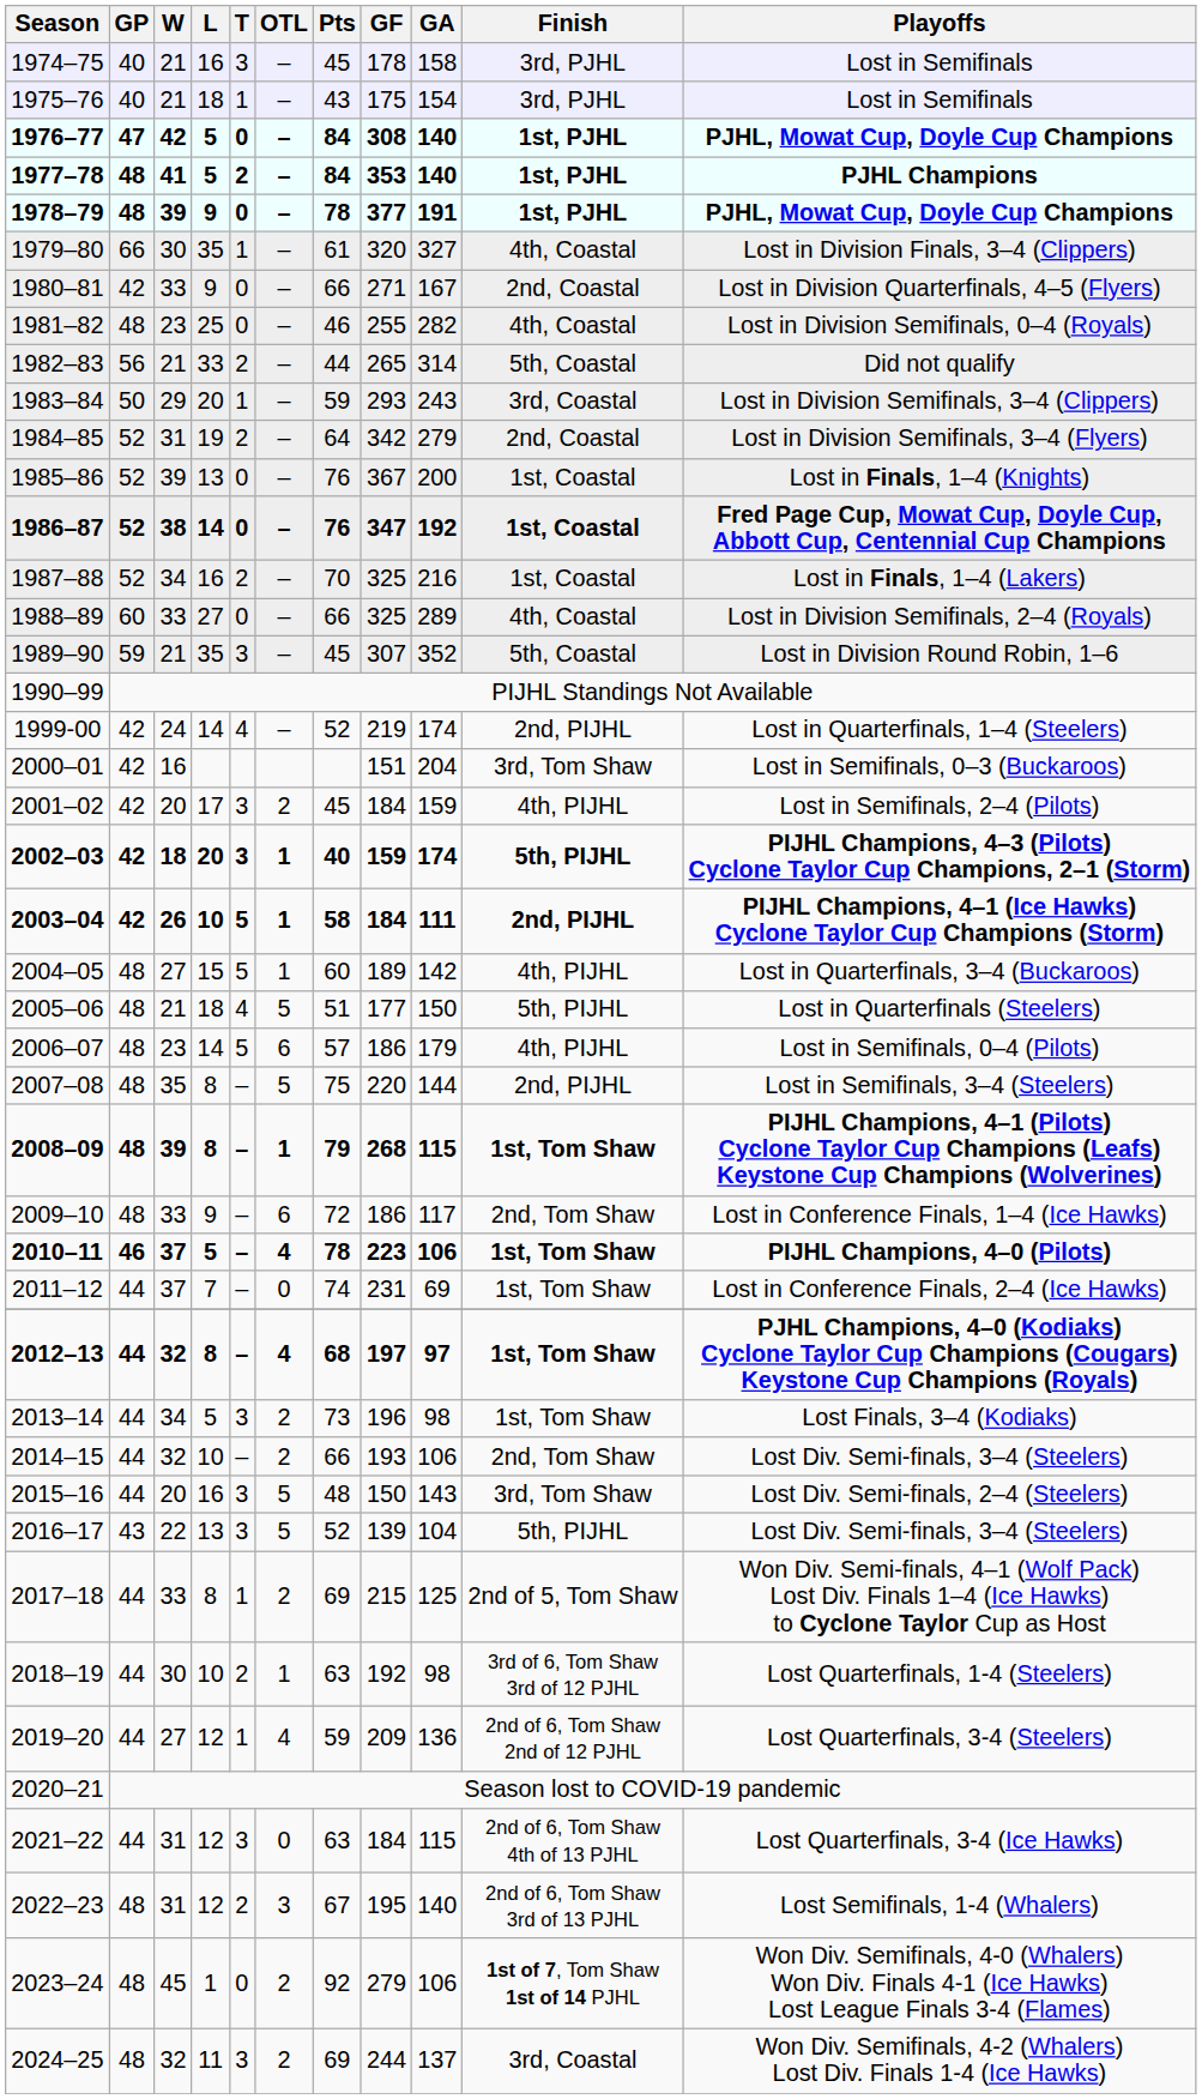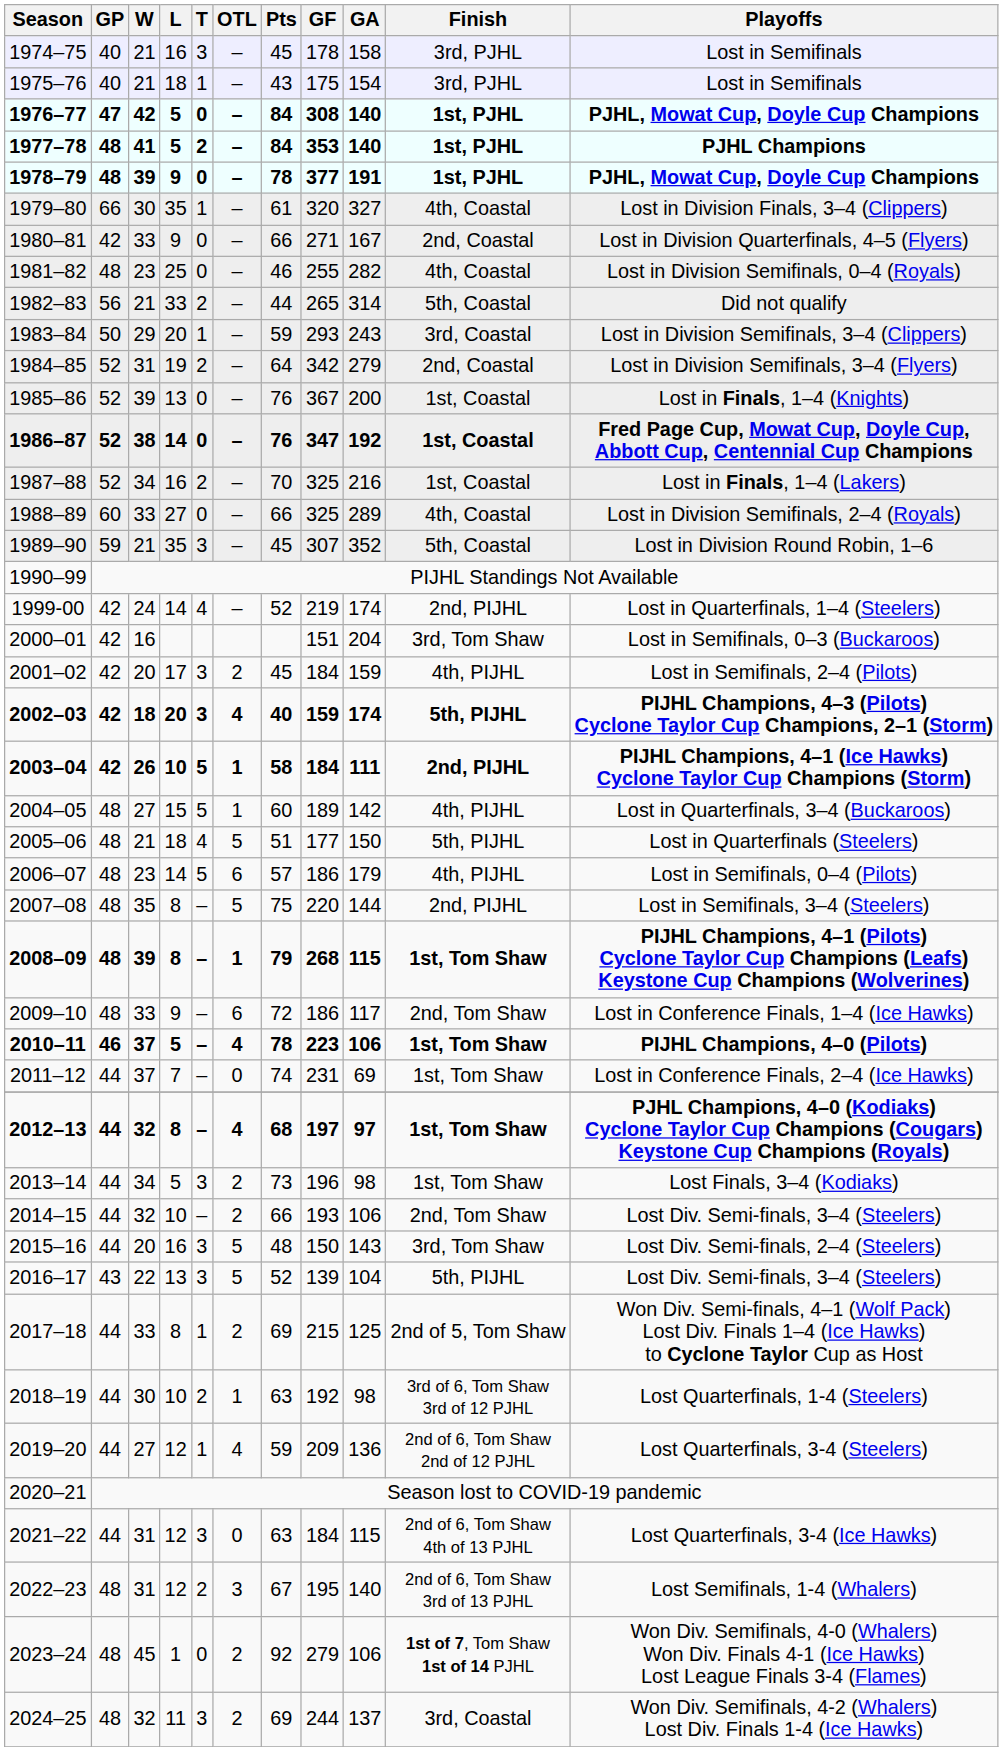2002–03 | OTL: 1 -> 4
